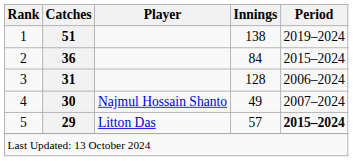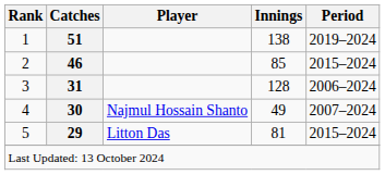2 | Catches: 36 -> 46
2 | Innings: 84 -> 85
5 | Innings: 57 -> 81
5 | Period: bold -> normal
